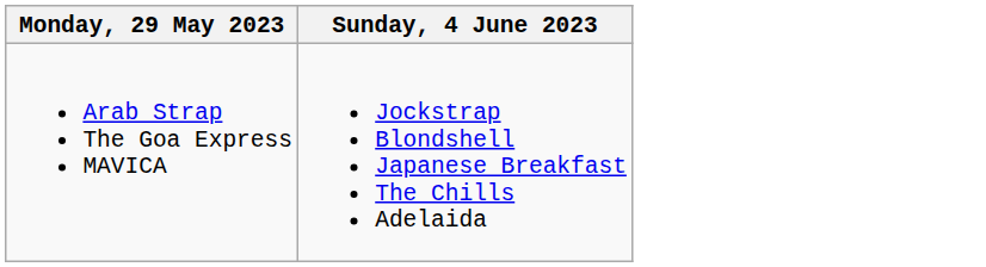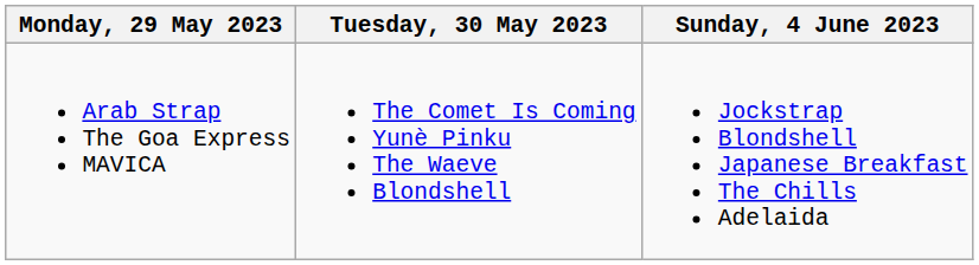+ column: Tuesday, 30 May 2023 | The Comet Is Coming Yunè Pinku The Waeve Blondshell
